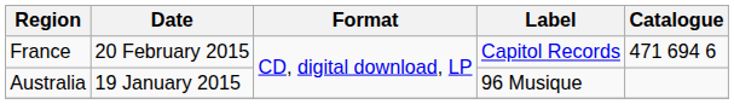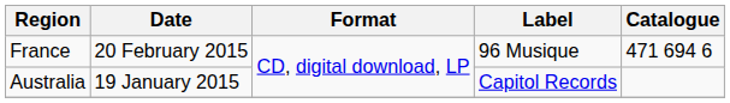France | Label: Capitol Records -> 96 Musique
Australia | Label: 96 Musique -> Capitol Records
